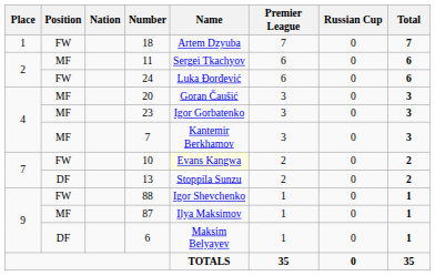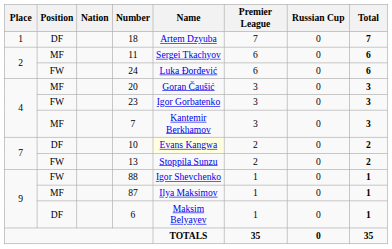18 | Position: FW -> DF
23 | Position: MF -> FW
10 | Position: FW -> DF
13 | Position: DF -> FW
